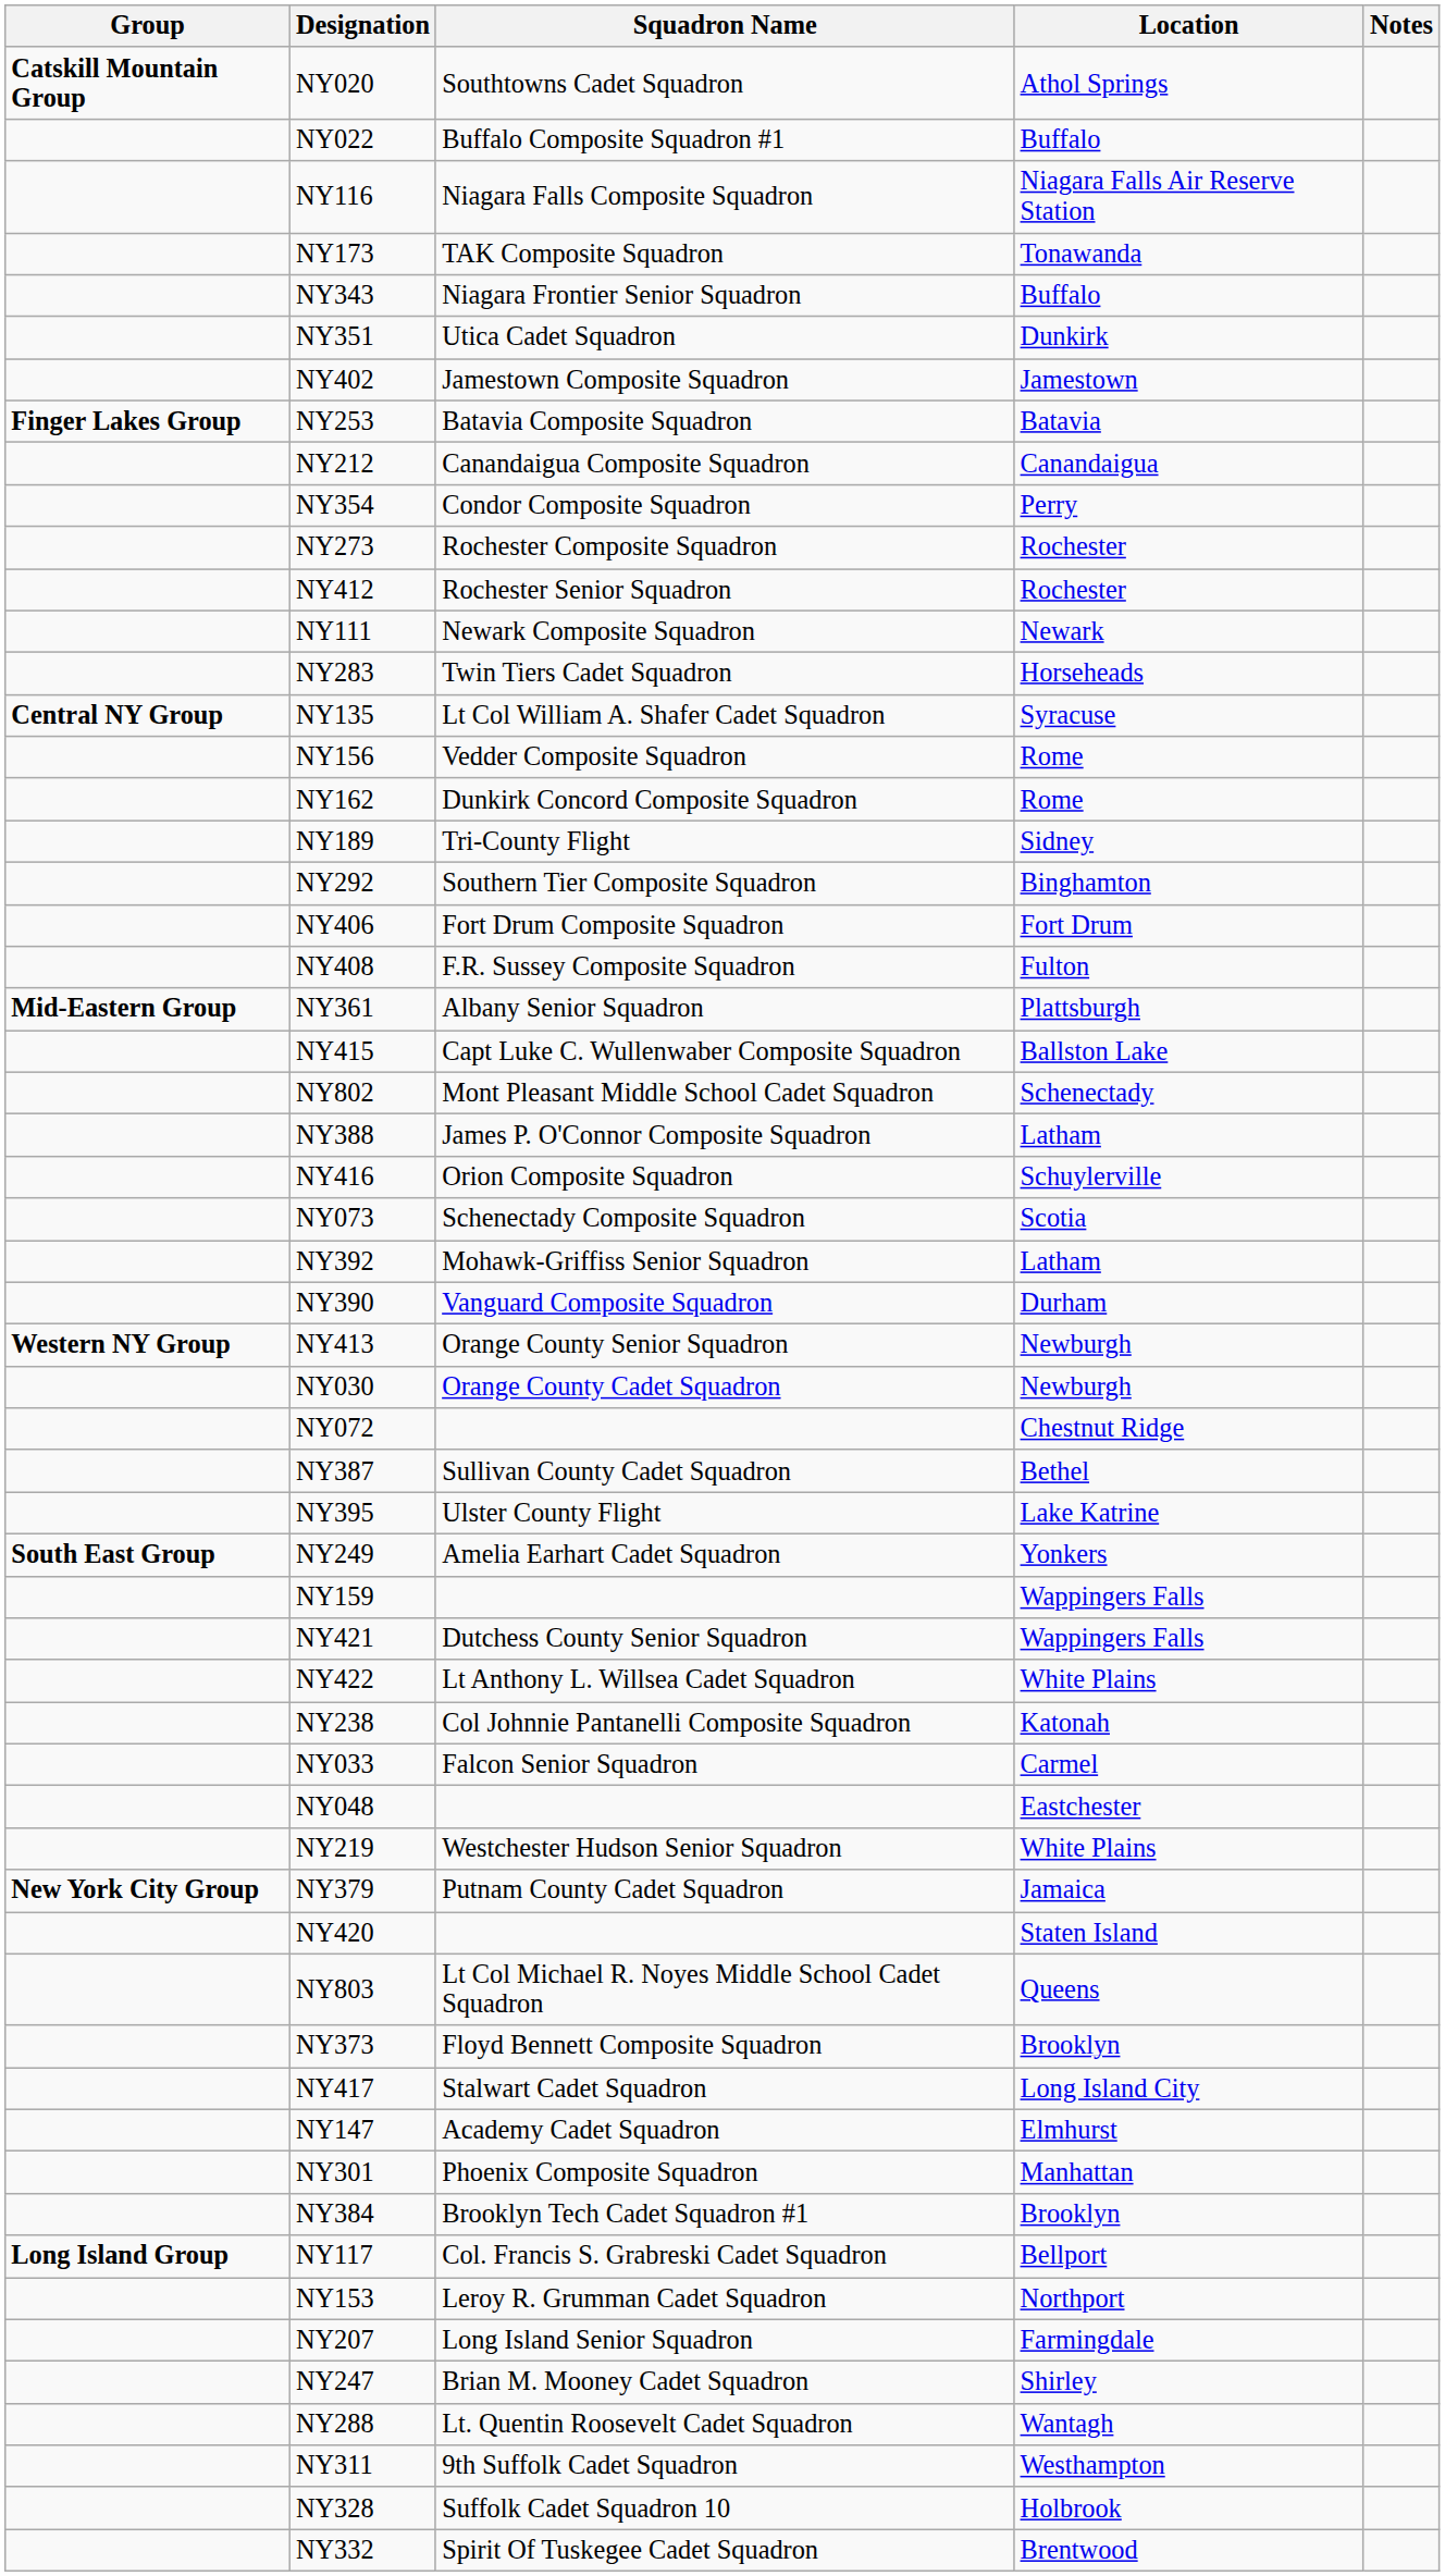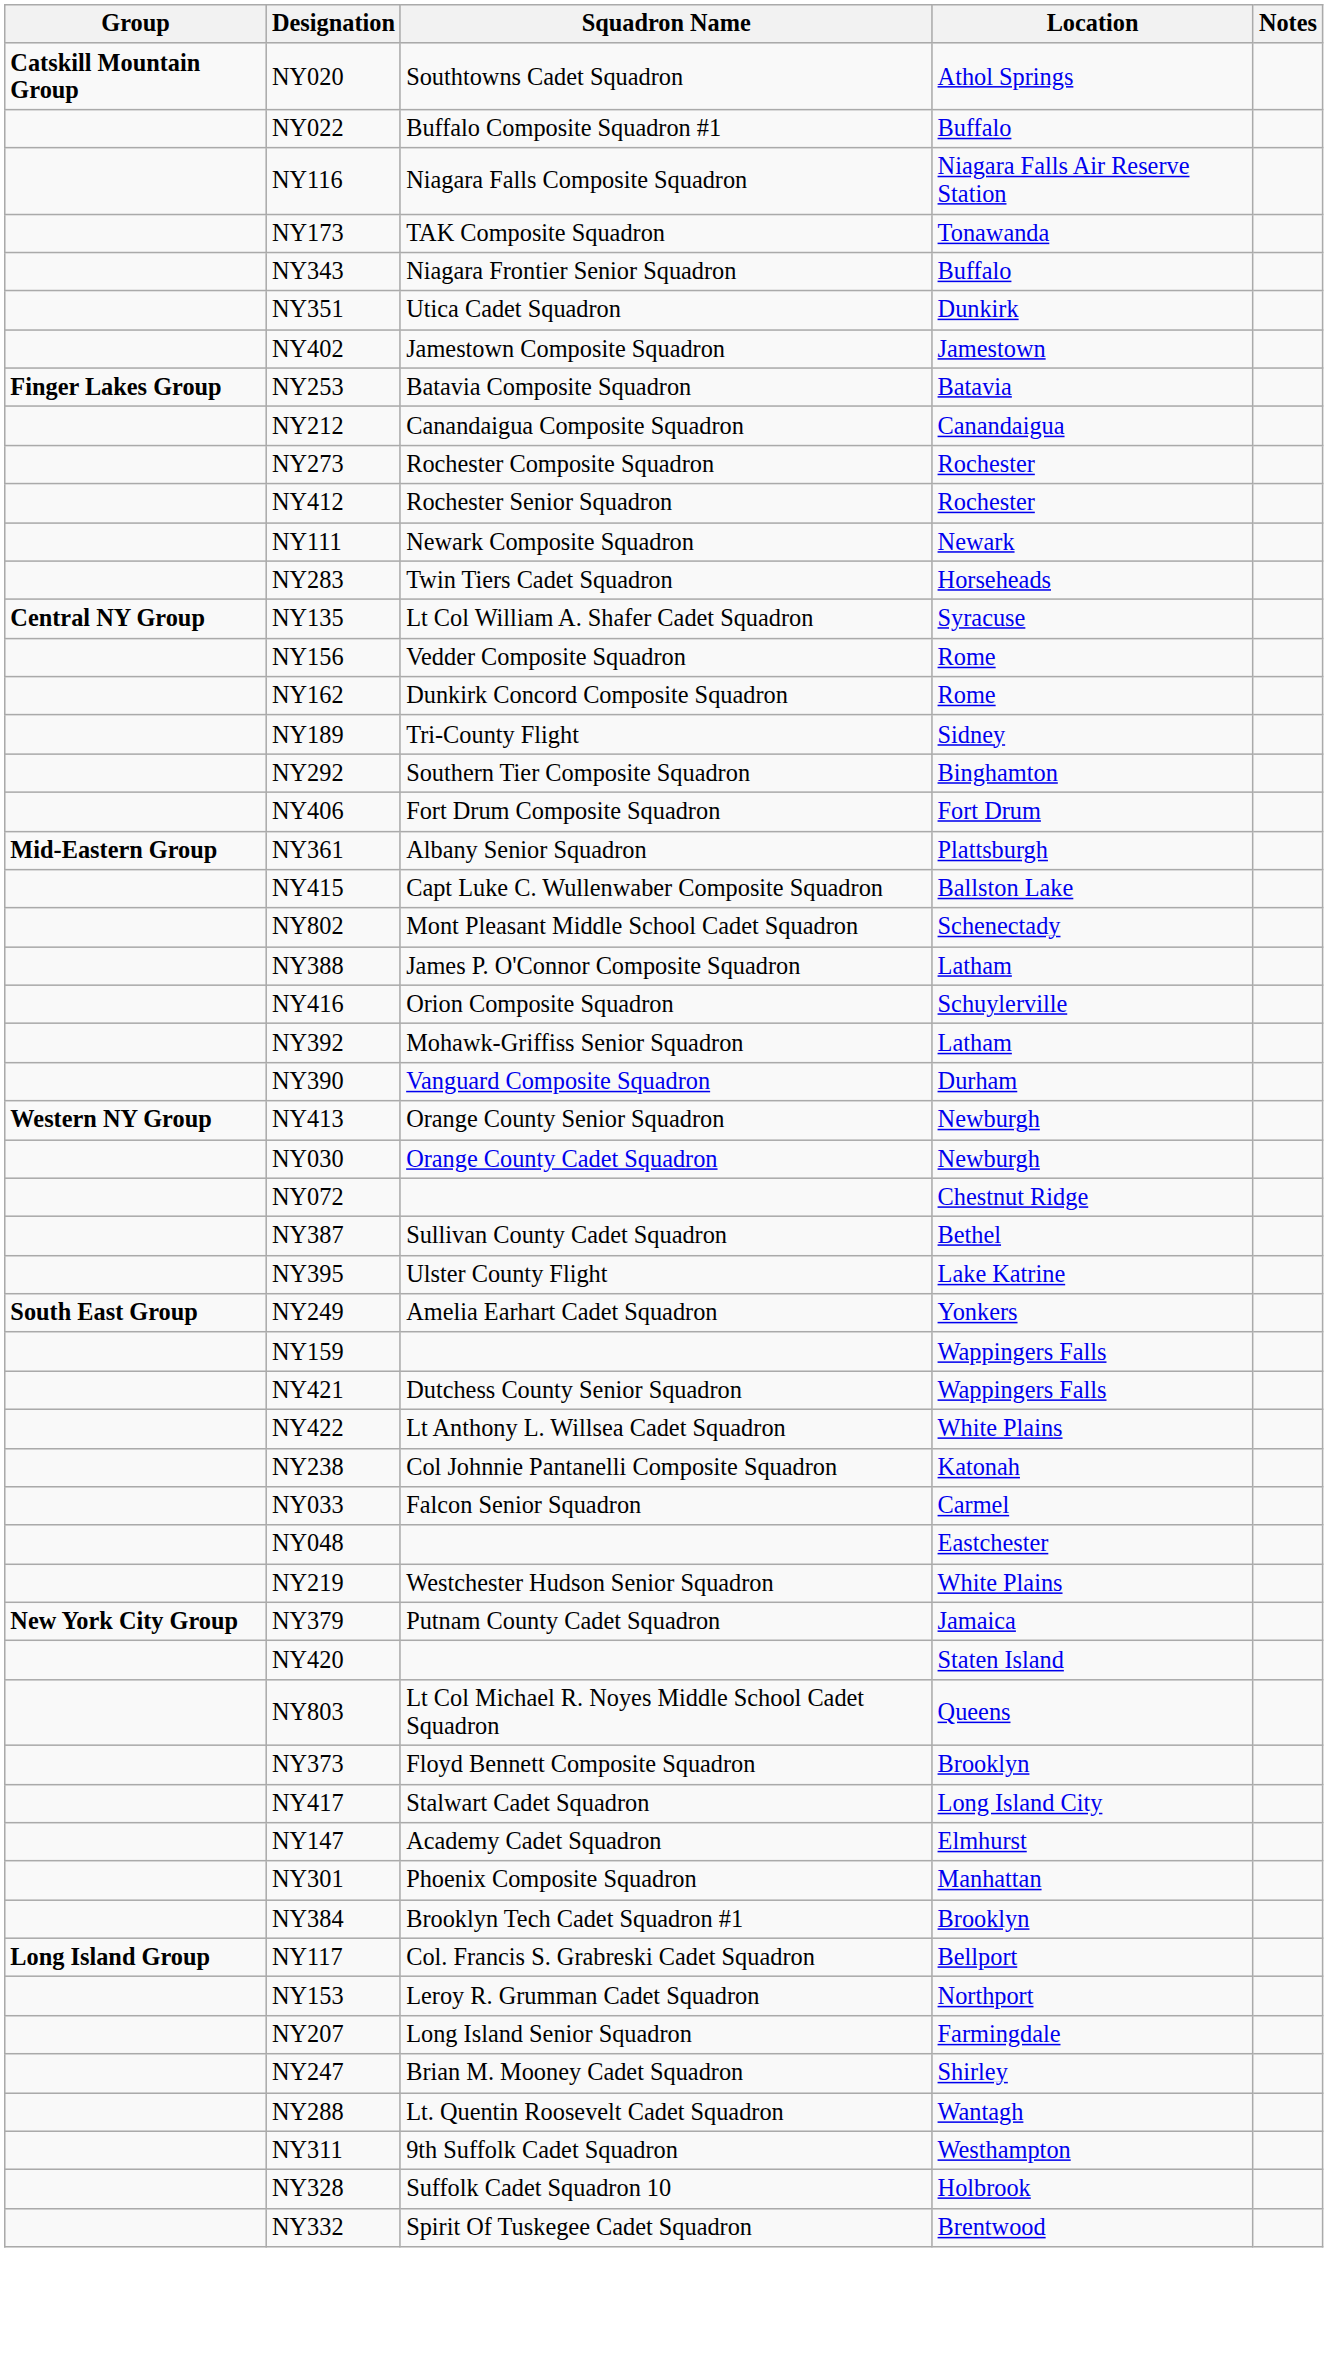- row: NY354 | Condor Composite Squadron | Perry
- row: NY408 | F.R. Sussey Composite Squadron | Fulton
- row: NY073 | Schenectady Composite Squadron | Scotia
